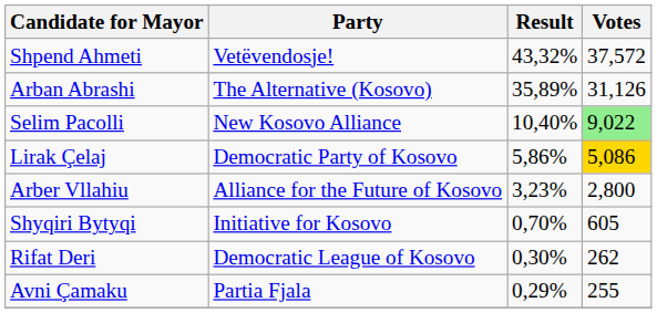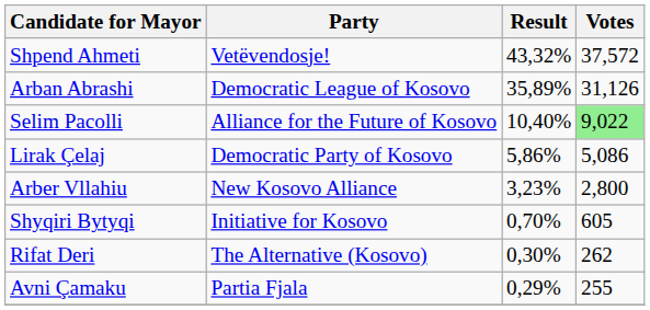Arban Abrashi | Party: The Alternative (Kosovo) -> Democratic League of Kosovo
Selim Pacolli | Party: New Kosovo Alliance -> Alliance for the Future of Kosovo
Lirak Çelaj | Votes: gold background -> no background
Arber Vllahiu | Party: Alliance for the Future of Kosovo -> New Kosovo Alliance
Rifat Deri | Party: Democratic League of Kosovo -> The Alternative (Kosovo)
